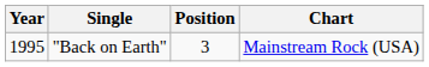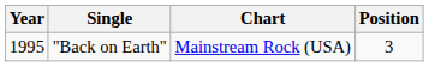columns swapped: Chart <-> Position
